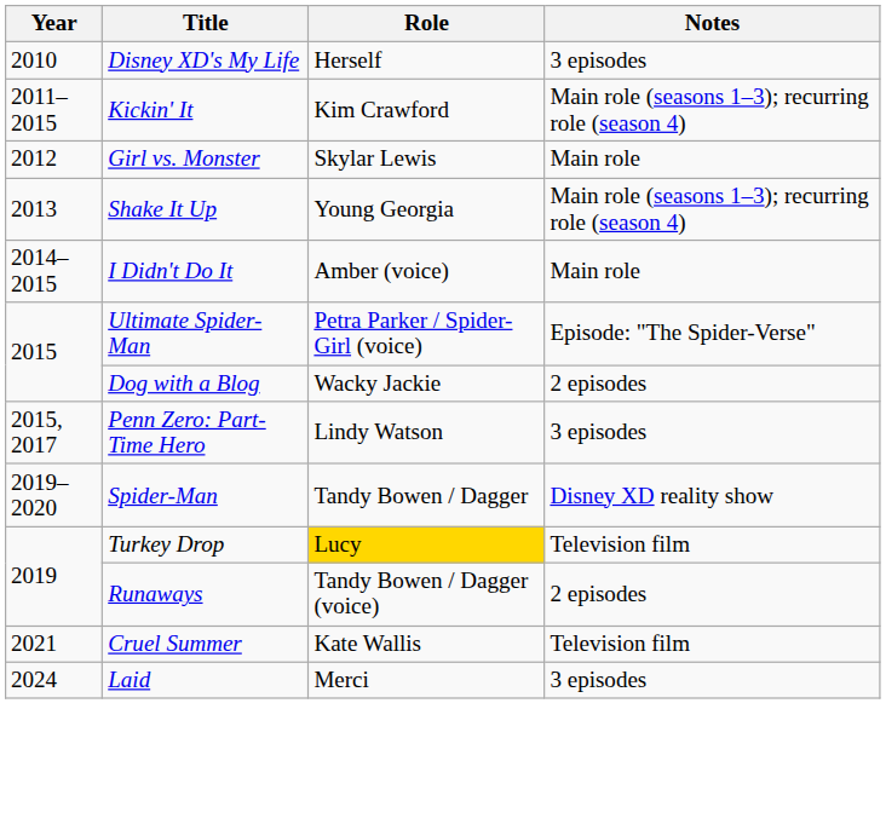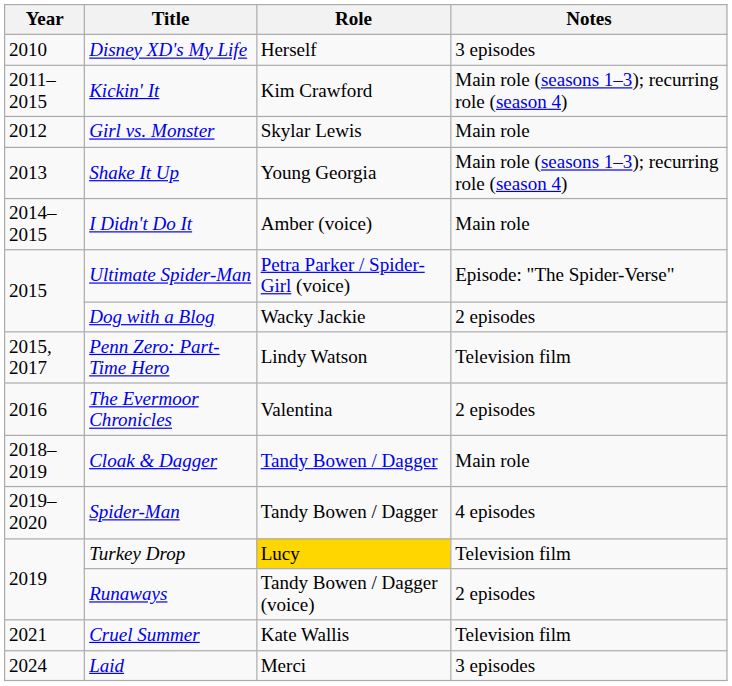Penn Zero: Part-Time Hero | Notes: 3 episodes -> Television film
+ row: 2016 | The Evermoor Chronicles | Valentina | 2 episodes
+ row: 2018–2019 | Cloak & Dagger | Tandy Bowen / Dagger | Main role
Spider-Man | Notes: Disney XD reality show -> 4 episodes
